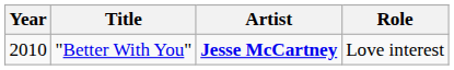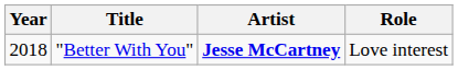"Better With You" | Year: 2010 -> 2018
